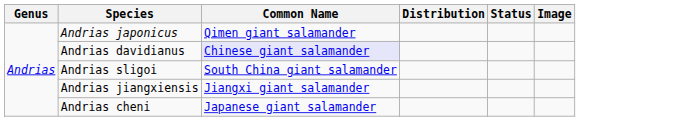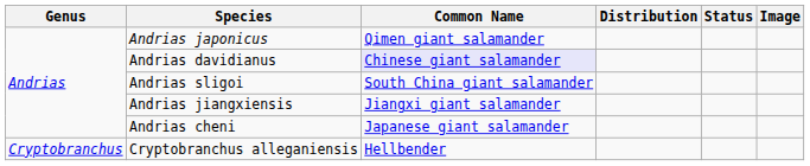+ row: Cryptobranchus | Cryptobranchus alleganiensis | Hellbender
